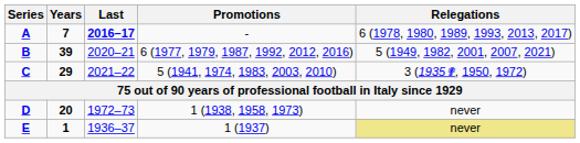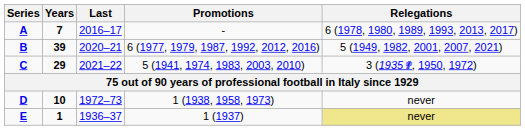A | Last: bold -> normal
D | Years: 20 -> 10
